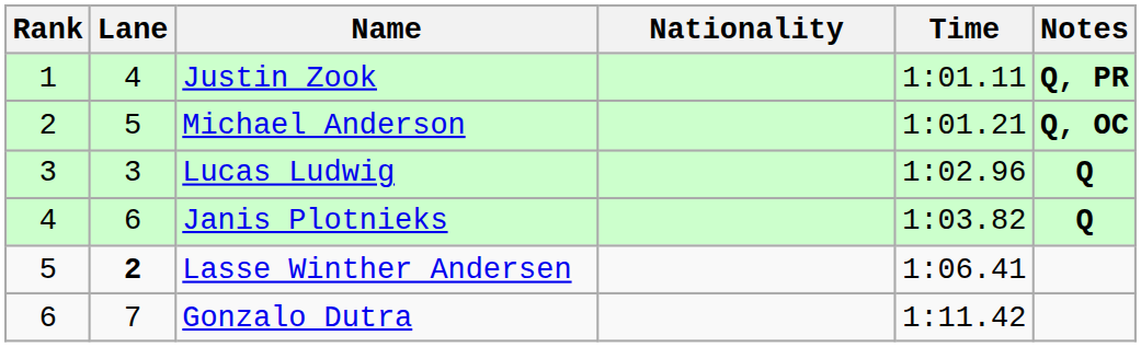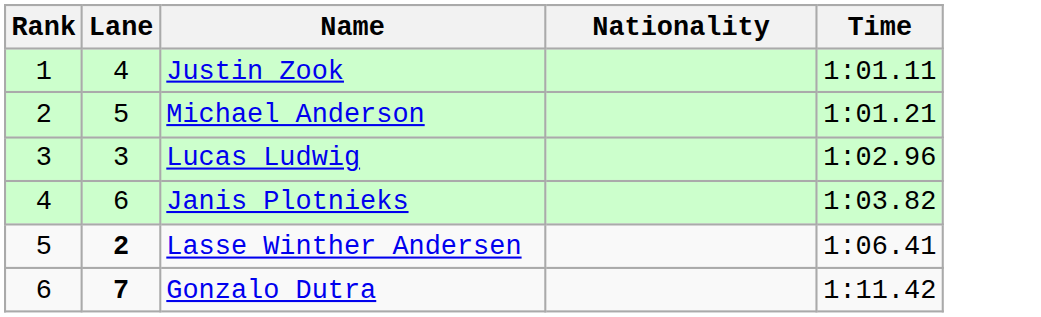- column: Notes | Q, PR | Q, OC | Q | Q
Gonzalo Dutra | Lane: normal -> bold
